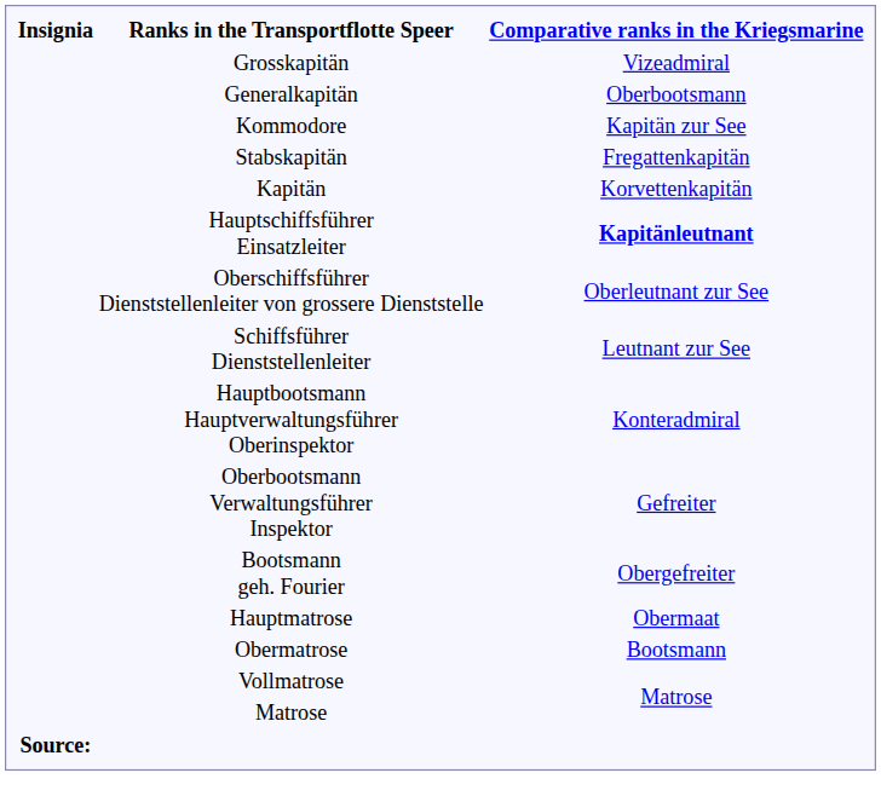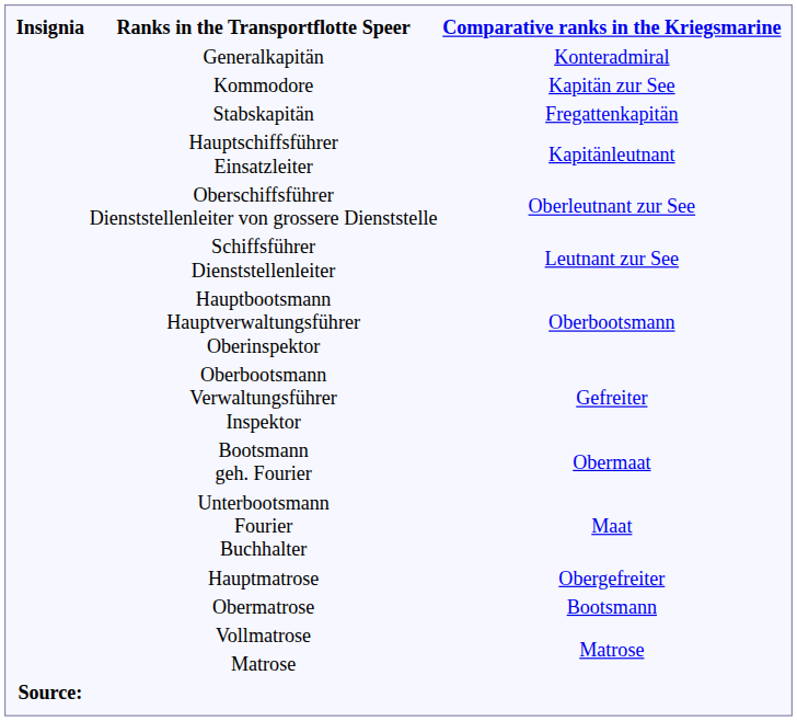- row: Grosskapitän | Vizeadmiral
Generalkapitän | Comparative ranks in the Kriegsmarine: Oberbootsmann -> Konteradmiral
- row: Kapitän | Korvettenkapitän
Hauptschiffsführer Einsatzleiter | Comparative ranks in the Kriegsmarine: bold -> normal
Hauptbootsmann Hauptverwaltungsführer Oberinspektor | Comparative ranks in the Kriegsmarine: Konteradmiral -> Oberbootsmann
Bootsmann geh. Fourier | Comparative ranks in the Kriegsmarine: Obergefreiter -> Obermaat
+ row: Unterbootsmann Fourier Buchhalter | Maat
Hauptmatrose | Comparative ranks in the Kriegsmarine: Obermaat -> Obergefreiter
